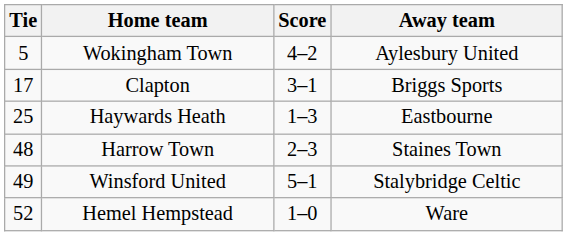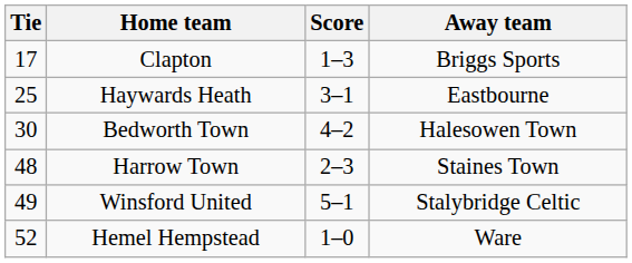- row: 5 | Wokingham Town | 4–2 | Aylesbury United
Clapton | Score: 3–1 -> 1–3
Haywards Heath | Score: 1–3 -> 3–1
+ row: 30 | Bedworth Town | 4–2 | Halesowen Town
